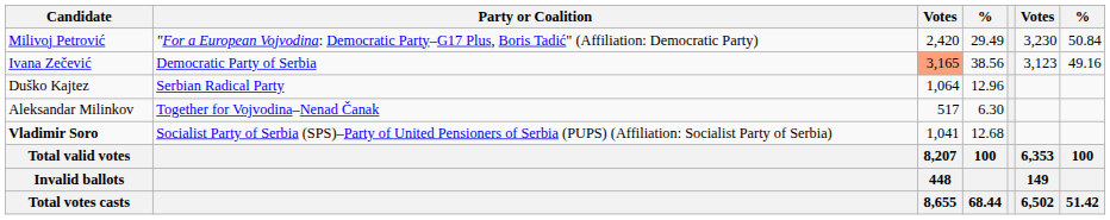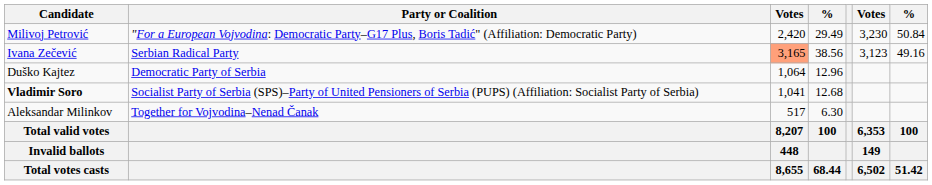Ivana Zečević | Party or Coalition: Democratic Party of Serbia -> Serbian Radical Party
Duško Kajtez | Party or Coalition: Serbian Radical Party -> Democratic Party of Serbia
rows swapped: Vladimir Soro <-> Aleksandar Milinkov
